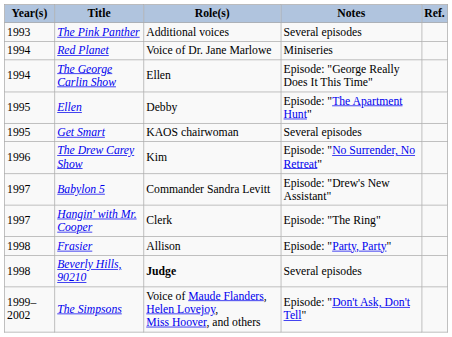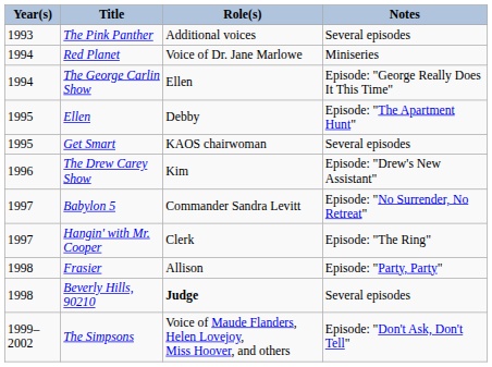- column: Ref.
The Drew Carey Show | Notes: Episode: "No Surrender, No Retreat" -> Episode: "Drew's New Assistant"
Babylon 5 | Notes: Episode: "Drew's New Assistant" -> Episode: "No Surrender, No Retreat"
